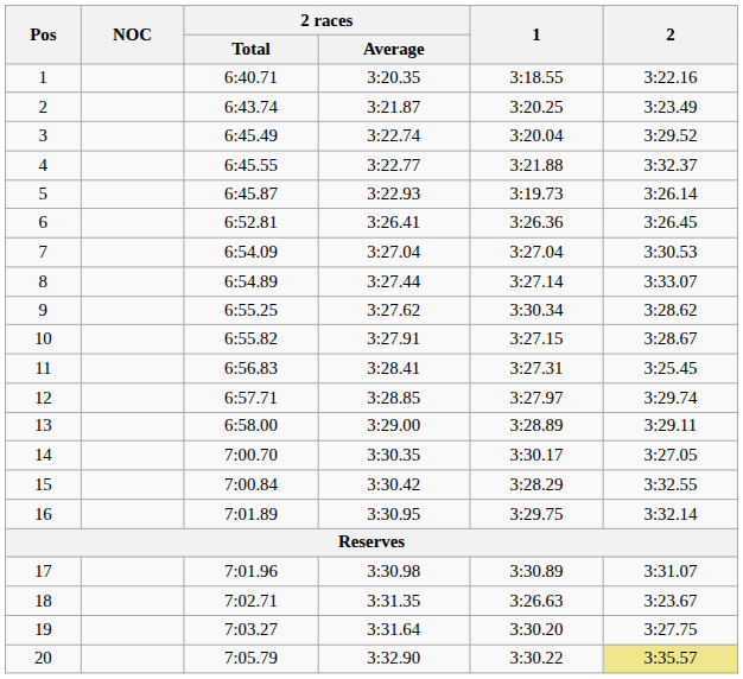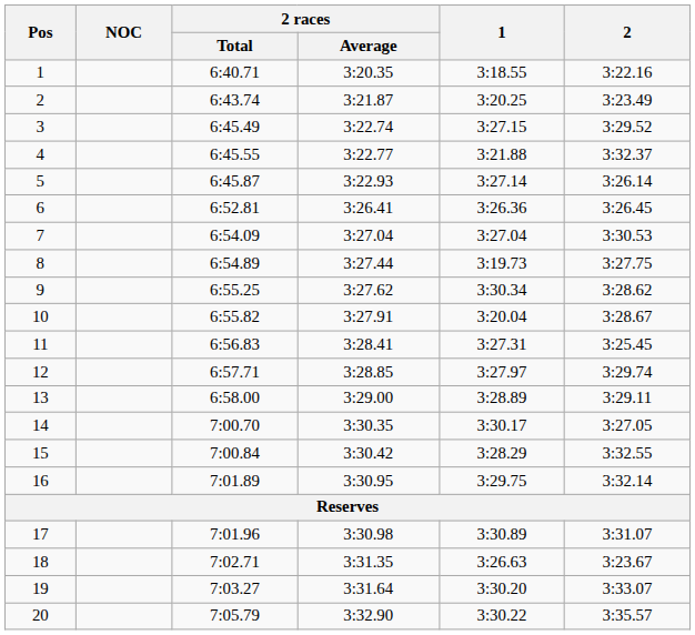3 | 1: 3:20.04 -> 3:27.15
5 | 1: 3:19.73 -> 3:27.14
8 | 1: 3:27.14 -> 3:19.73
8 | 2: 3:33.07 -> 3:27.75
10 | 1: 3:27.15 -> 3:20.04
19 | 2: 3:27.75 -> 3:33.07
20 | 2: khaki background -> no background
